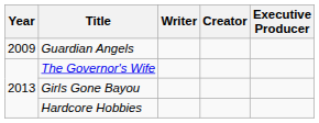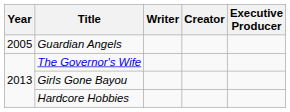Guardian Angels | Year: 2009 -> 2005
